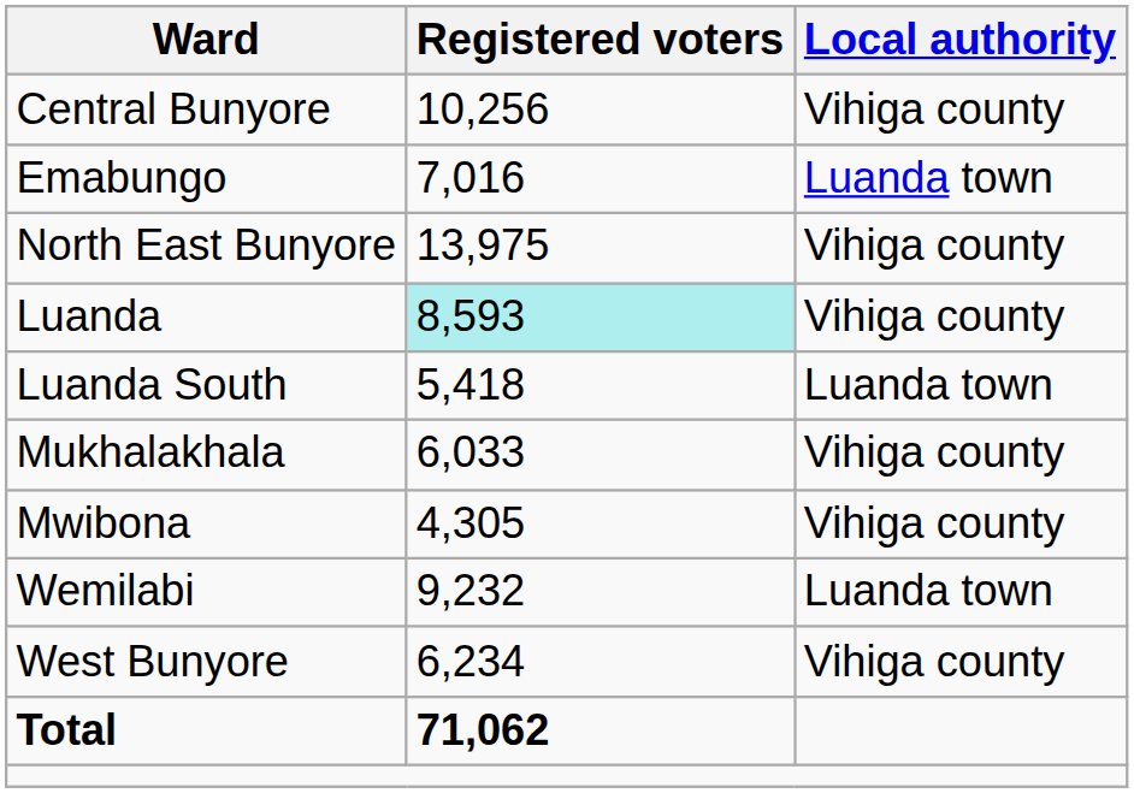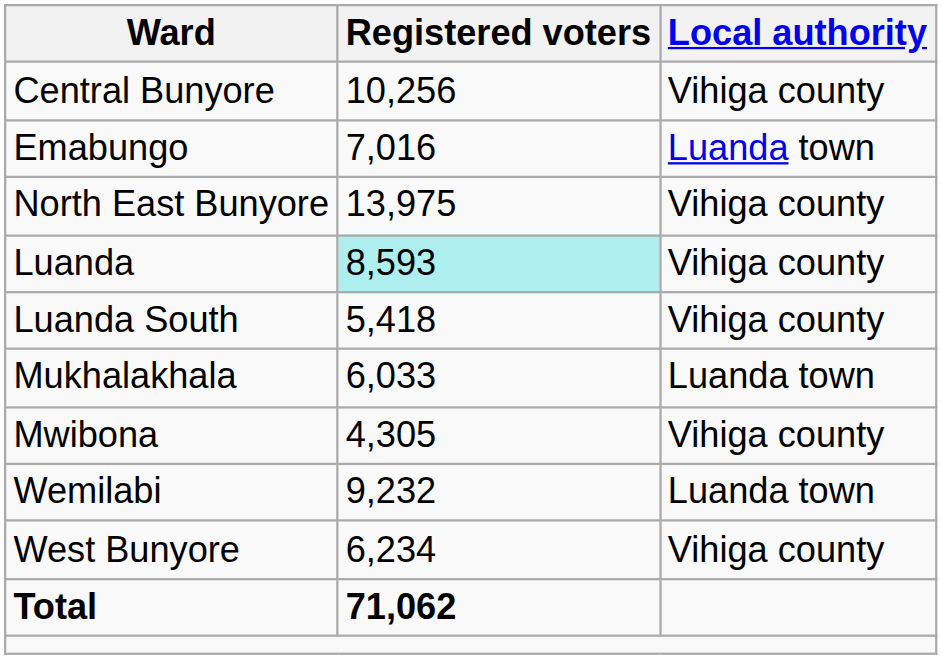Luanda South | Local authority: Luanda town -> Vihiga county
Mukhalakhala | Local authority: Vihiga county -> Luanda town
